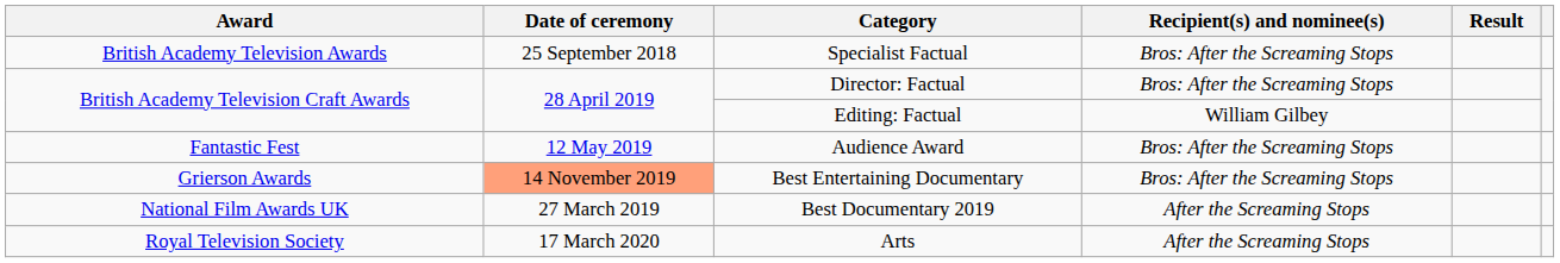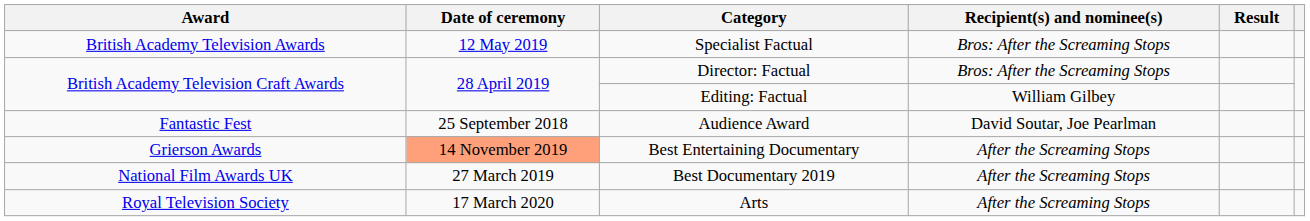Specialist Factual | Date of ceremony: 25 September 2018 -> 12 May 2019
Audience Award | Date of ceremony: 12 May 2019 -> 25 September 2018
Audience Award | Recipient(s) and nominee(s): Bros: After the Screaming Stops -> David Soutar, Joe Pearlman
Best Entertaining Documentary | Recipient(s) and nominee(s): Bros: After the Screaming Stops -> After the Screaming Stops
